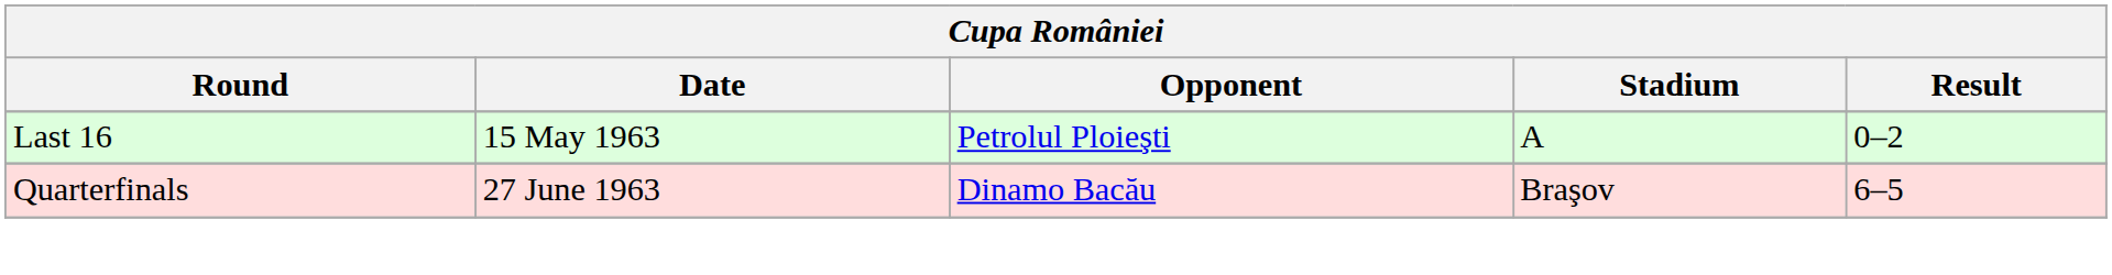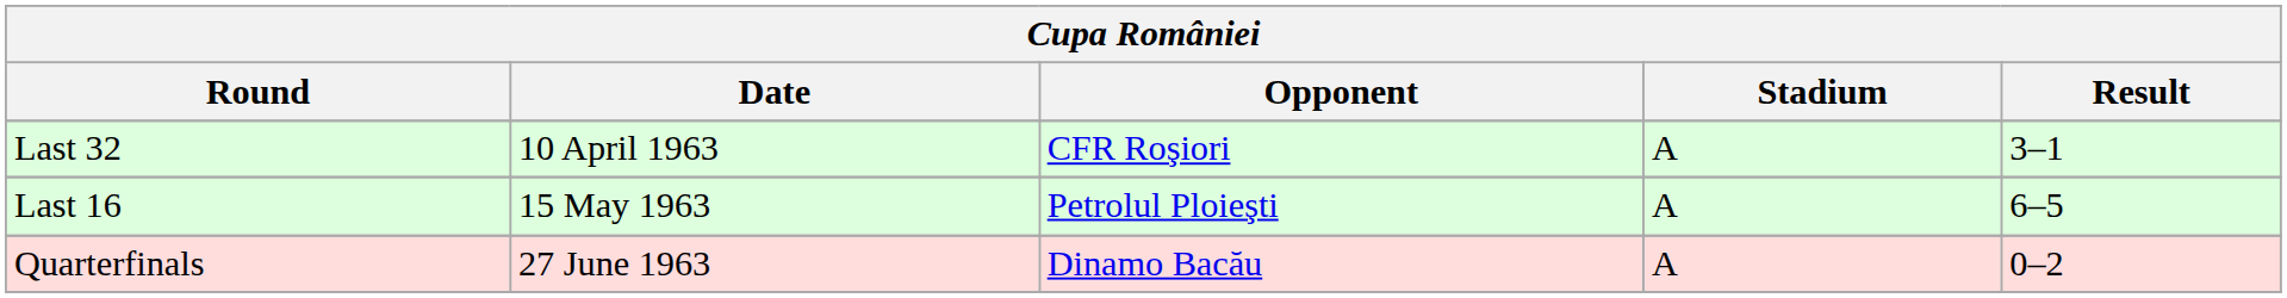+ row: Last 32 | 10 April 1963 | CFR Roşiori | A | 3–1
Last 16 | Result: 0–2 -> 6–5
Quarterfinals | Stadium: Braşov -> A
Quarterfinals | Result: 6–5 -> 0–2
